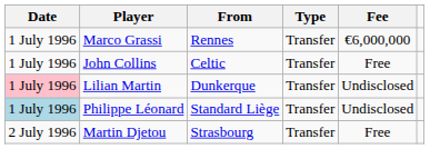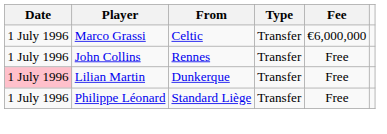Marco Grassi | From: Rennes -> Celtic
John Collins | From: Celtic -> Rennes
Lilian Martin | Fee: Undisclosed -> Free
Philippe Léonard | Date: lightblue background -> no background
Philippe Léonard | Fee: Undisclosed -> Free
- row: 2 July 1996 | Martin Djetou | Strasbourg | Transfer | Free
